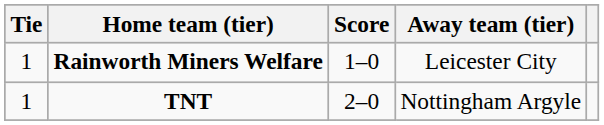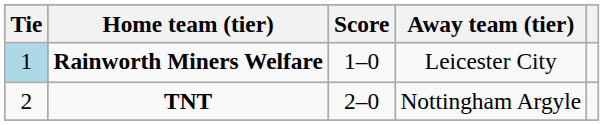Rainworth Miners Welfare | Tie: no background -> lightblue background
TNT | Tie: 1 -> 2
